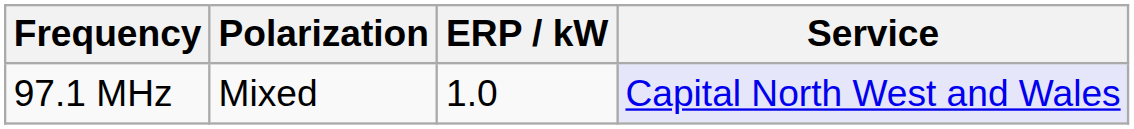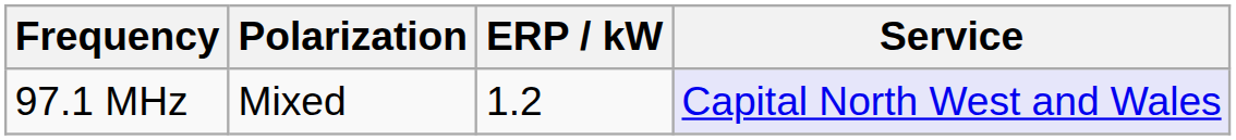97.1 MHz | ERP / kW: 1.0 -> 1.2
